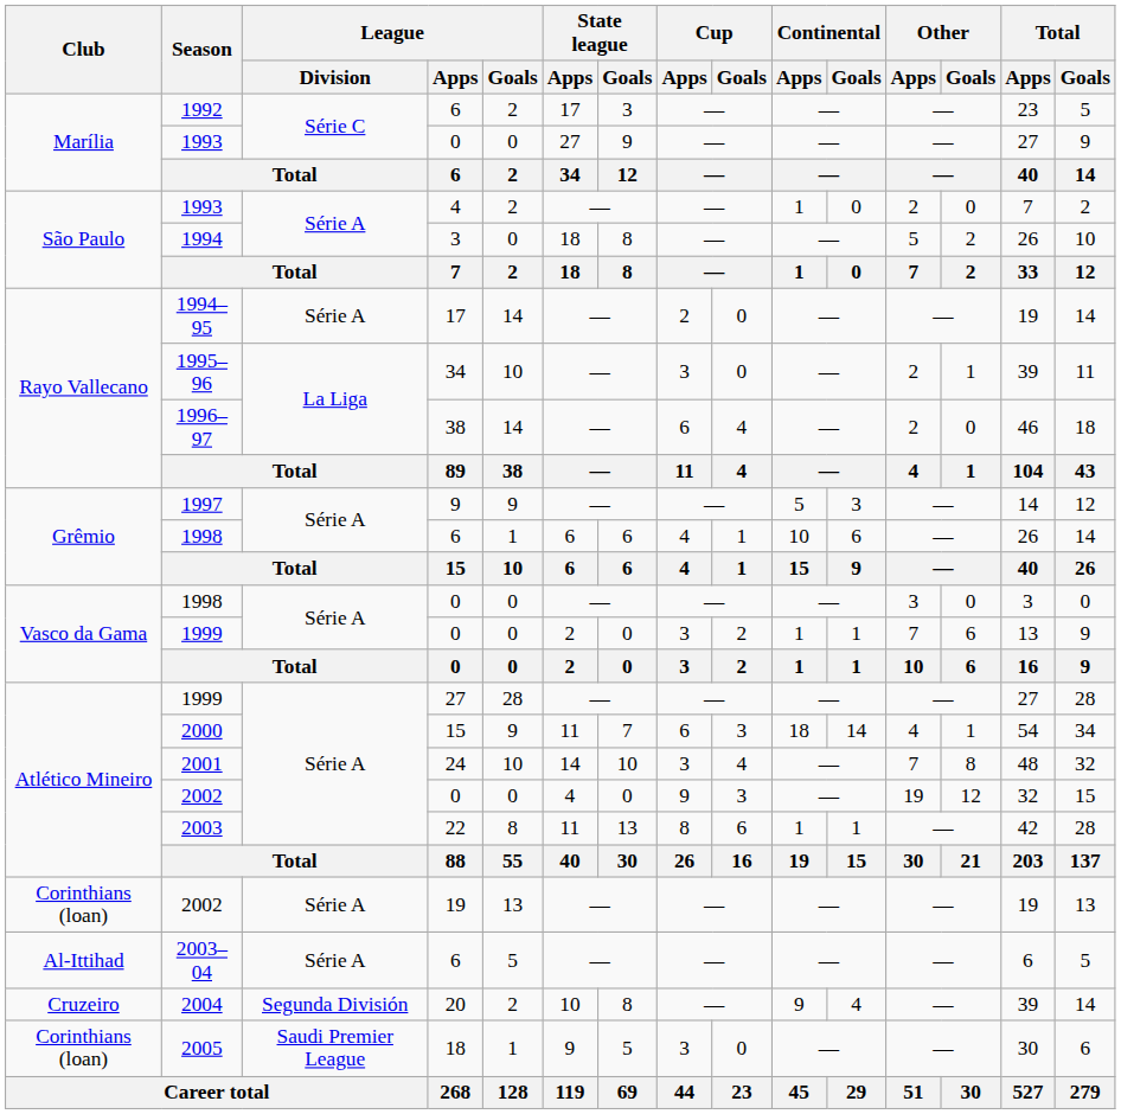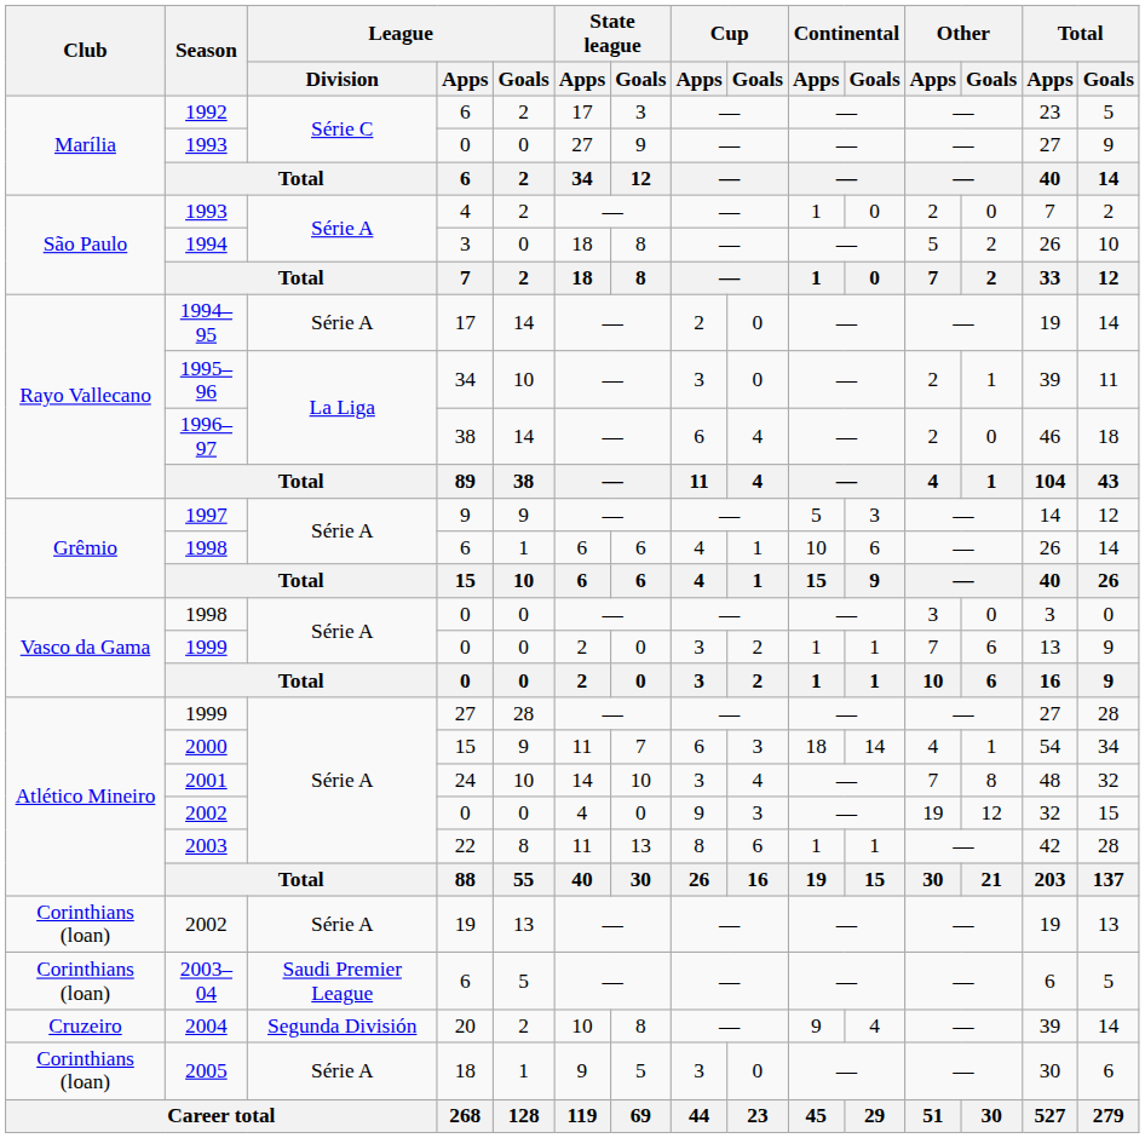2003–04 | Club: Al-Ittihad -> Corinthians (loan)
2003–04 | League / Division: Série A -> Saudi Premier League
2005 | League / Division: Saudi Premier League -> Série A
